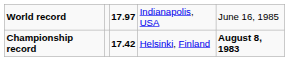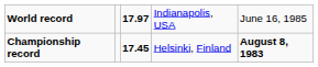Championship record | column 3: 17.42 -> 17.45
